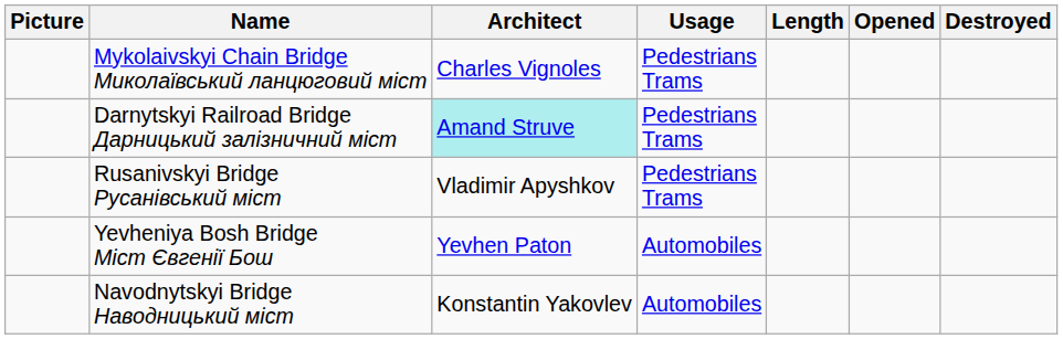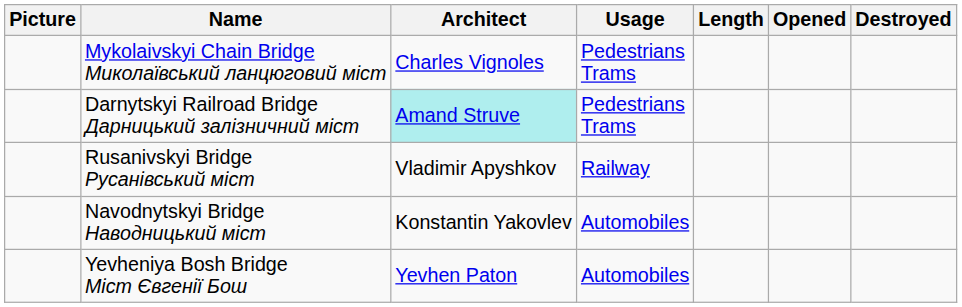Rusanivskyi Bridge Русанівський міст | Usage: Pedestrians Trams -> Railway
rows swapped: Yevheniya Bosh Bridge Міст Євгенії Бош <-> Navodnytskyi Bridge Наводницький міст
